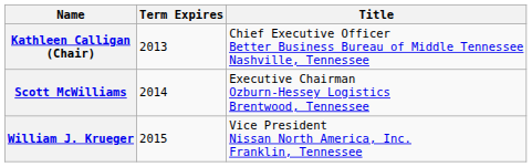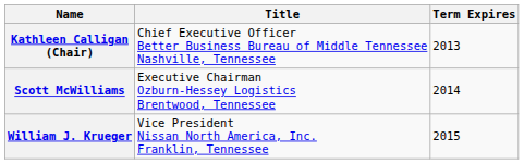columns swapped: Title <-> Term Expires
